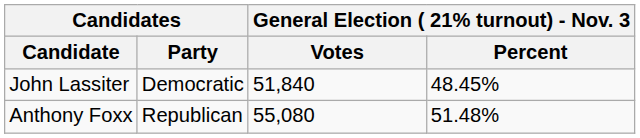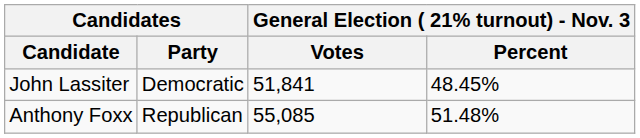John Lassiter | General Election ( 21% turnout) - Nov. 3 / Votes: 51,840 -> 51,841
Anthony Foxx | General Election ( 21% turnout) - Nov. 3 / Votes: 55,080 -> 55,085
